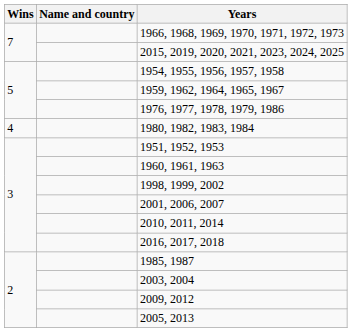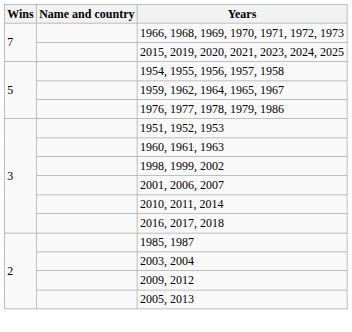- row: 4 | 1980, 1982, 1983, 1984
